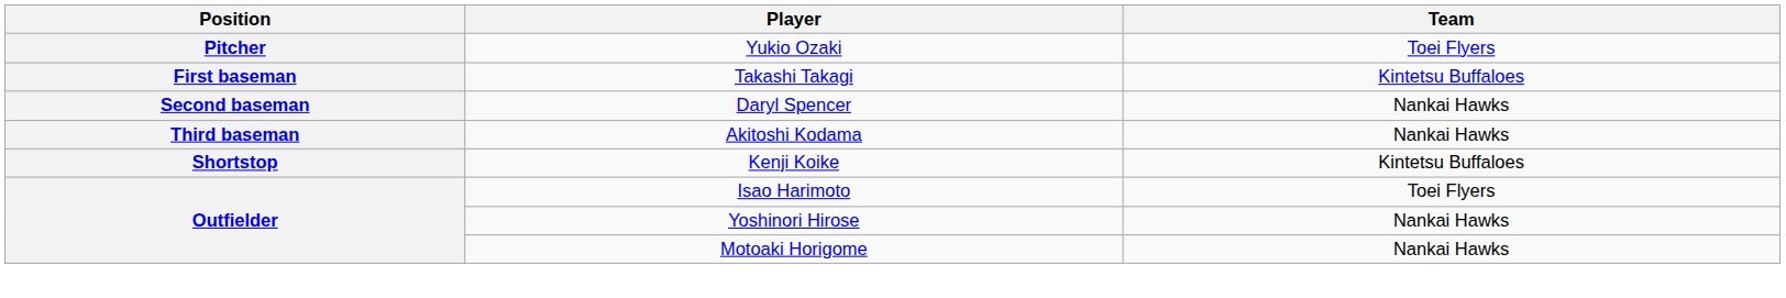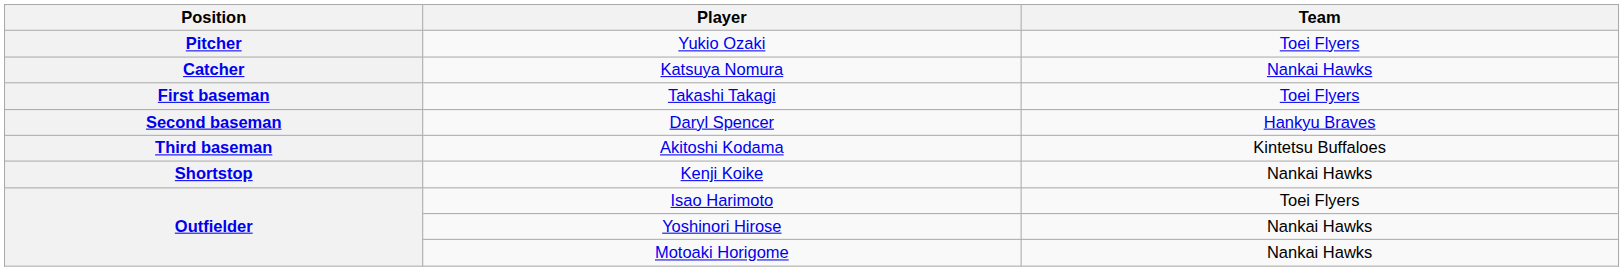+ row: Catcher | Katsuya Nomura | Nankai Hawks
Takashi Takagi | Team: Kintetsu Buffaloes -> Toei Flyers
Daryl Spencer | Team: Nankai Hawks -> Hankyu Braves
Akitoshi Kodama | Team: Nankai Hawks -> Kintetsu Buffaloes
Kenji Koike | Team: Kintetsu Buffaloes -> Nankai Hawks
